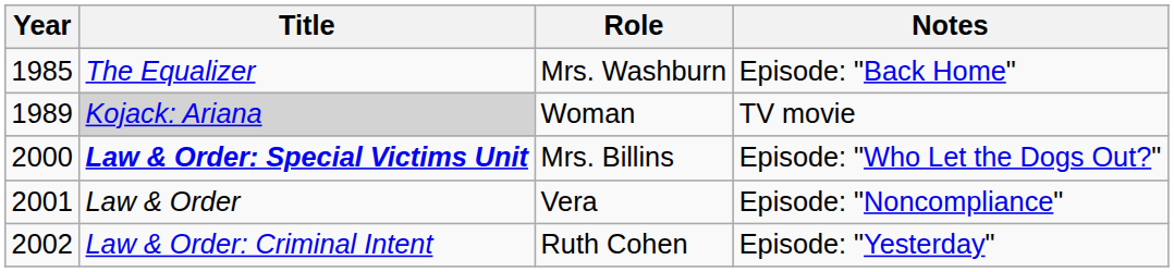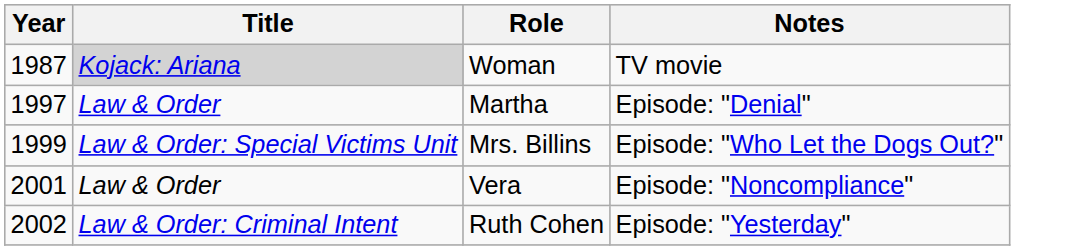- row: 1985 | The Equalizer | Mrs. Washburn | Episode: "Back Home"
Woman | Year: 1989 -> 1987
+ row: 1997 | Law & Order | Martha | Episode: "Denial"
Mrs. Billins | Year: 2000 -> 1999
Mrs. Billins | Title: bold -> normal
